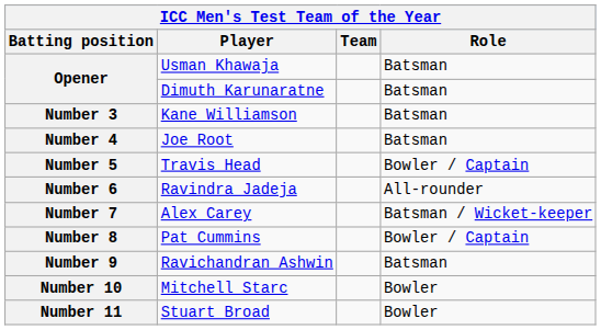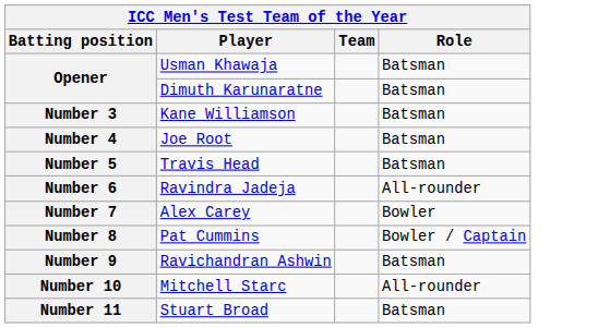Number 5 | Role: Bowler / Captain -> Batsman
Number 7 | Role: Batsman / Wicket-keeper -> Bowler
Number 10 | Role: Bowler -> All-rounder
Number 11 | Role: Bowler -> Batsman
